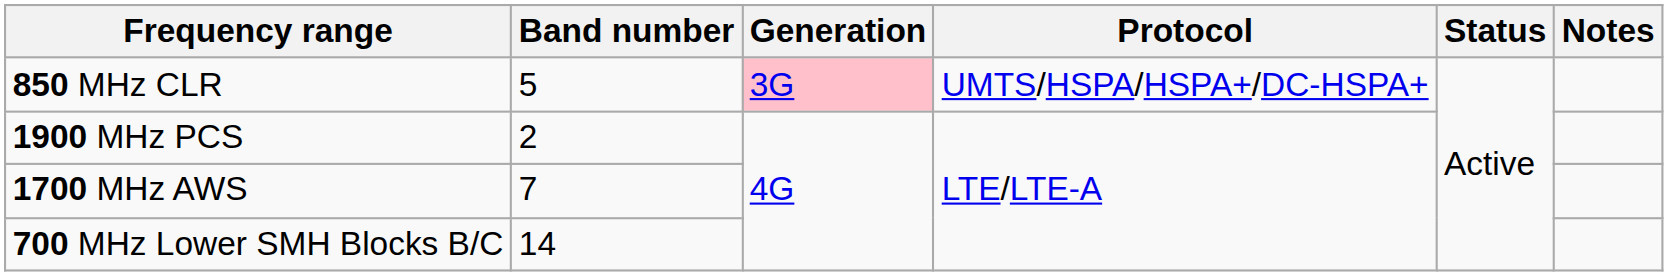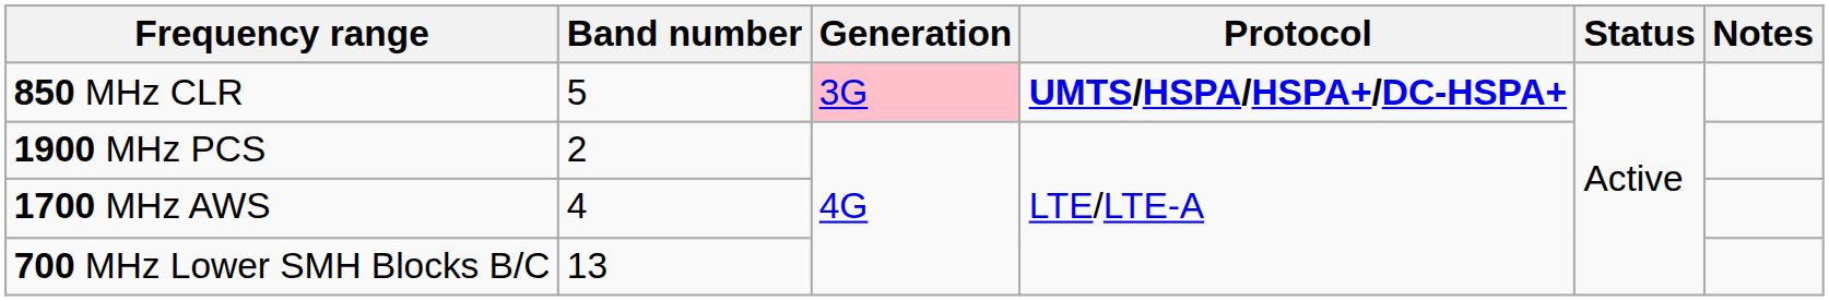850 MHz CLR | Protocol: normal -> bold
1700 MHz AWS | Band number: 7 -> 4
700 MHz Lower SMH Blocks B/C | Band number: 14 -> 13
